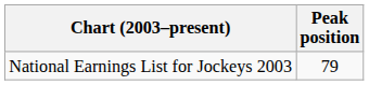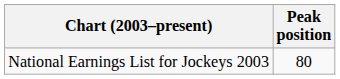National Earnings List for Jockeys 2003 | Peak position: 79 -> 80
